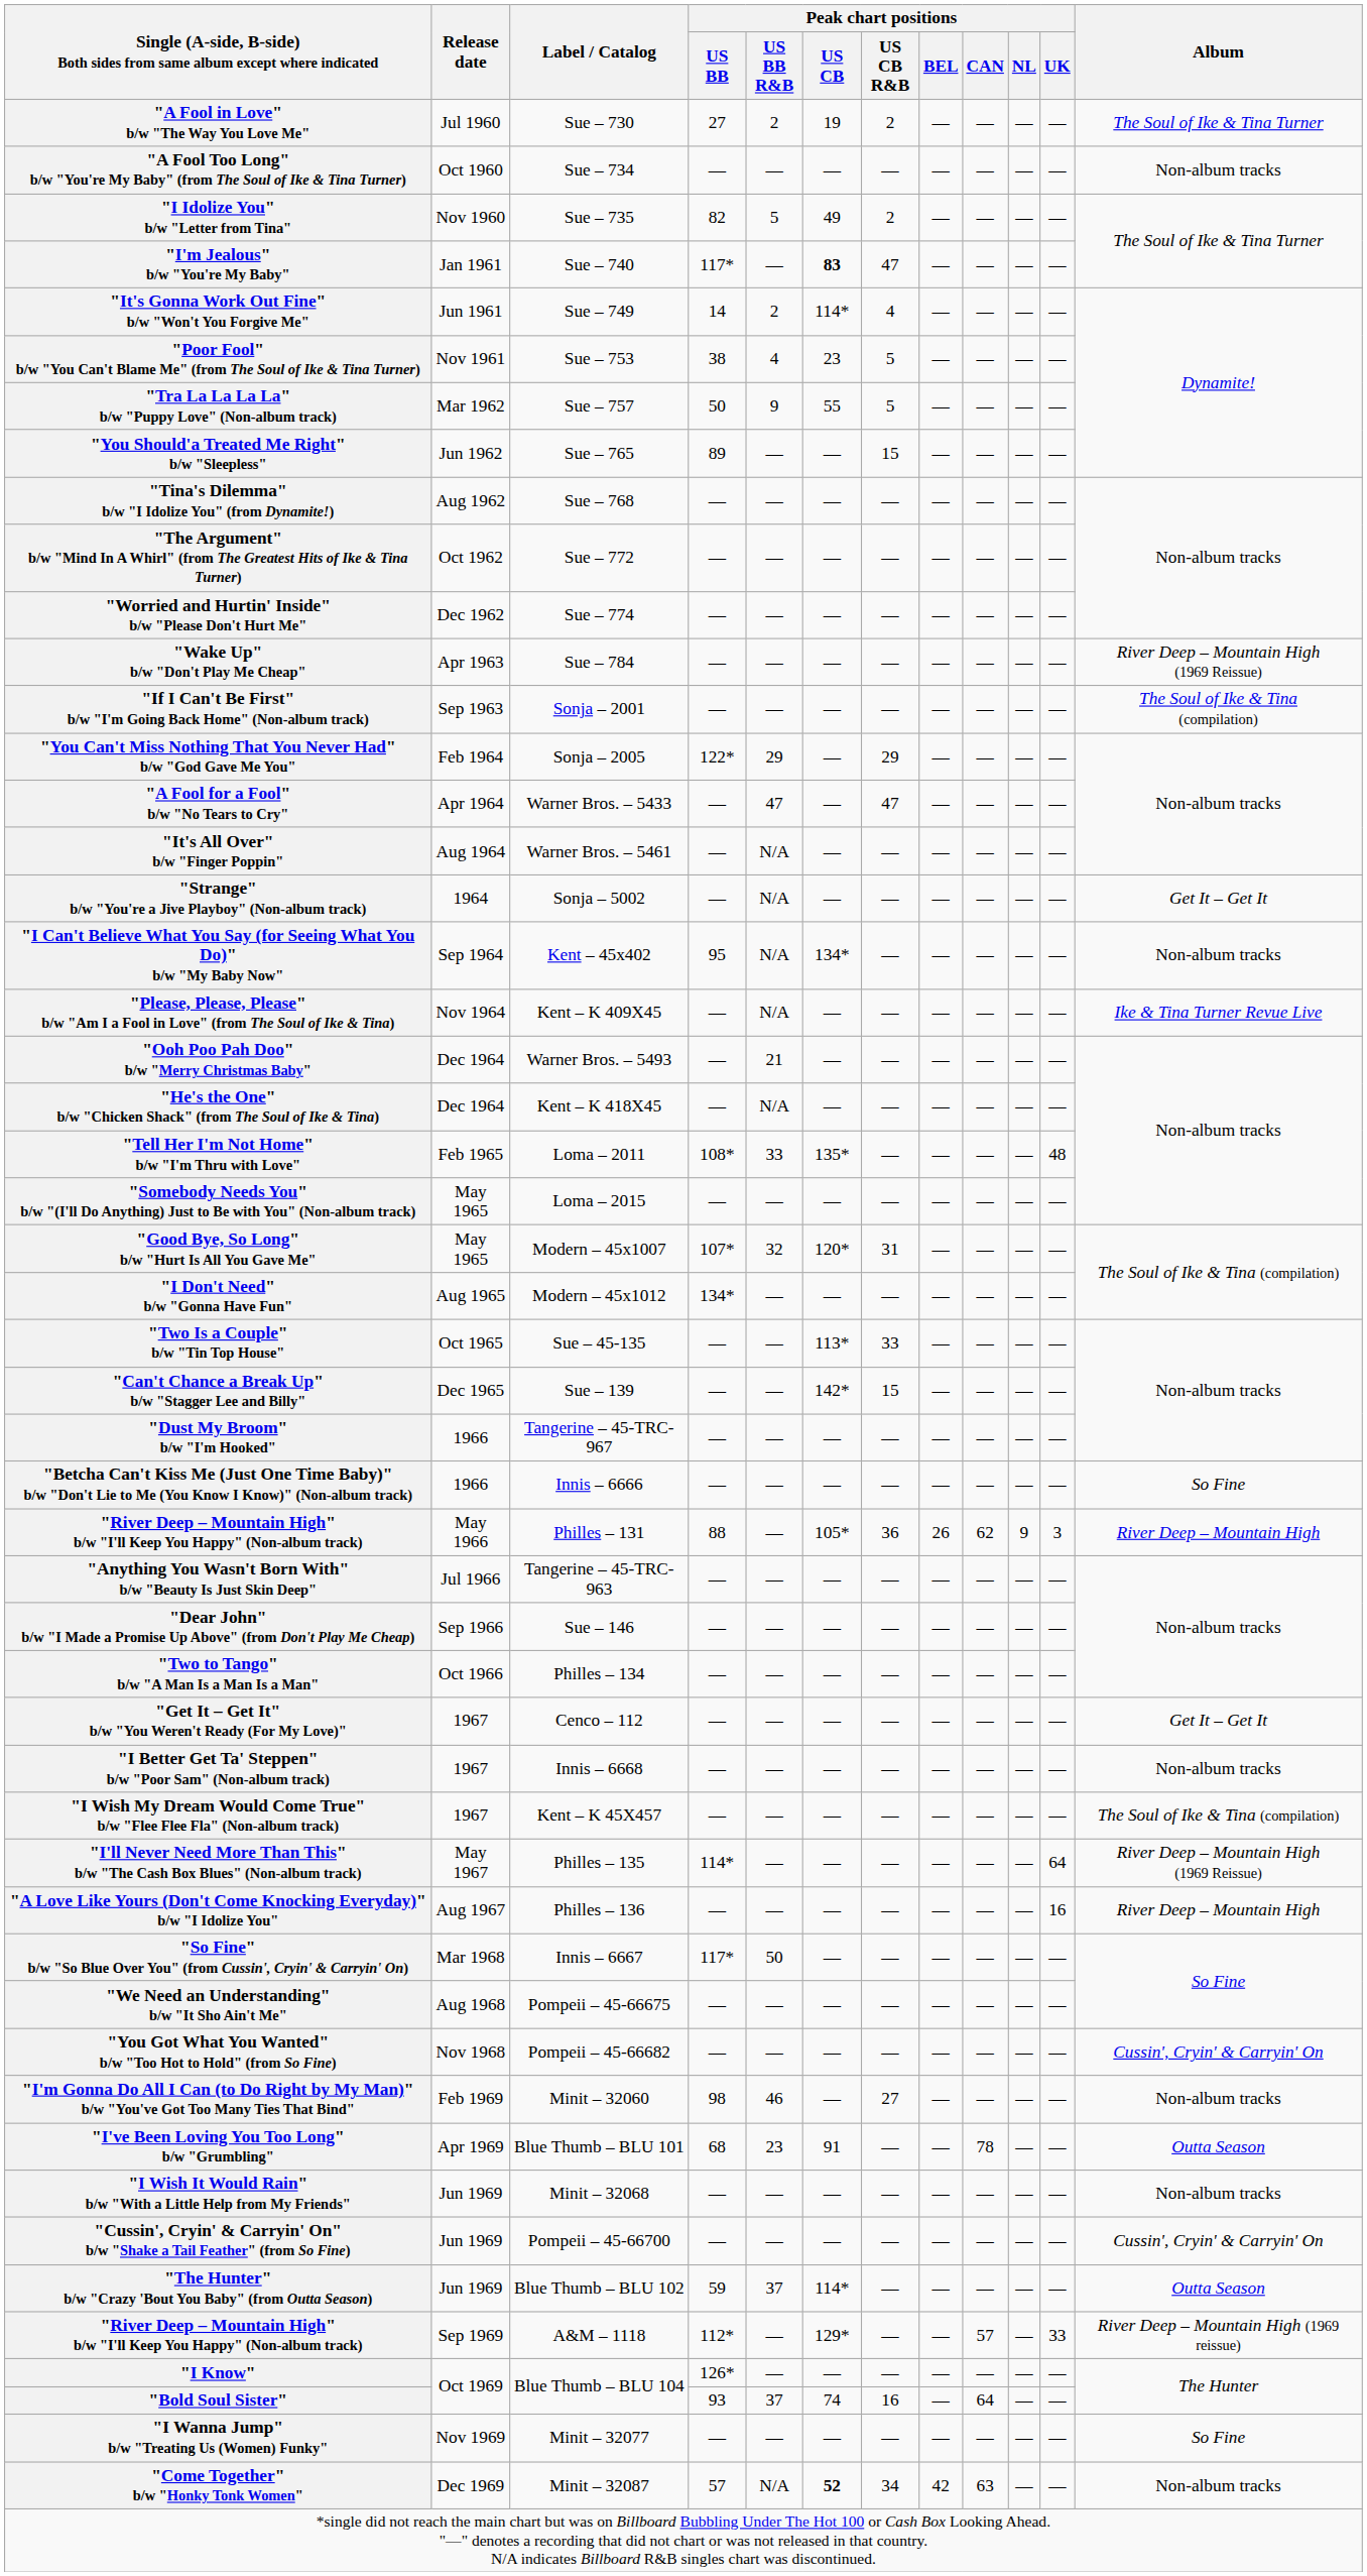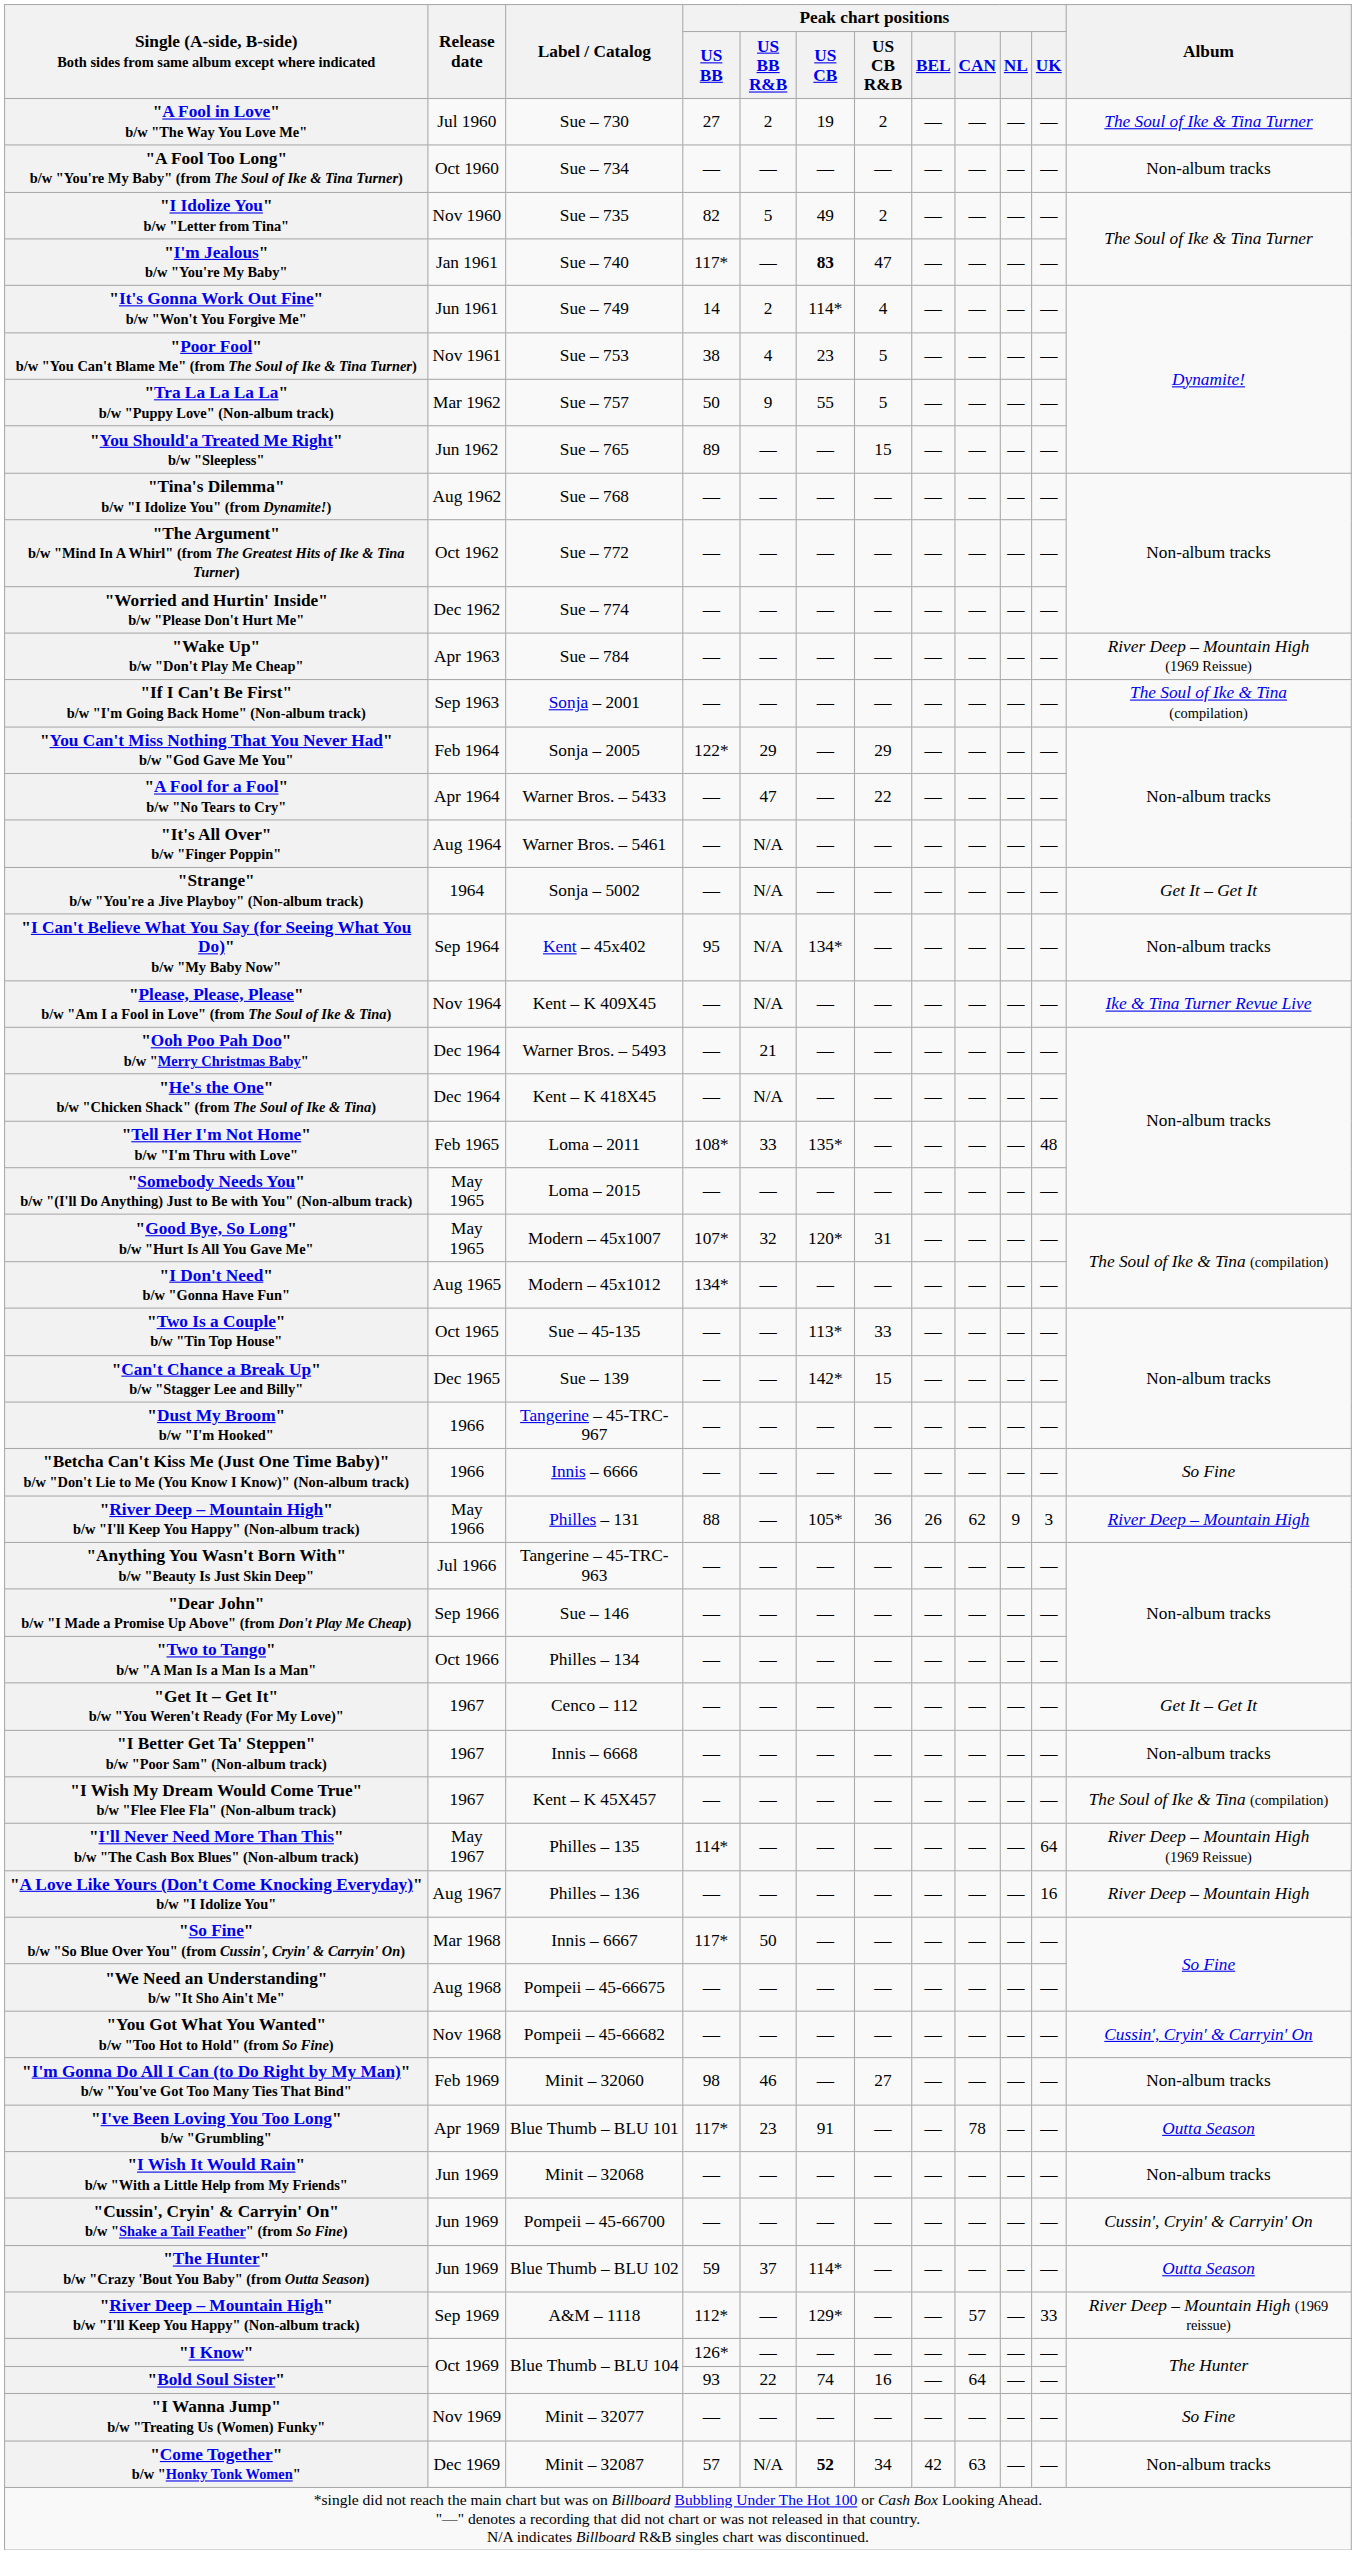"A Fool for a Fool" b/w "No Tears to Cry" | Peak chart positions / US CB R&B: 47 -> 22
"I've Been Loving You Too Long" b/w "Grumbling" | Peak chart positions / US BB: 68 -> 117*
"Bold Soul Sister" | Peak chart positions / US BB R&B: 37 -> 22
